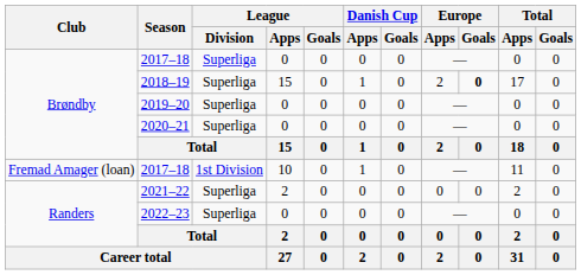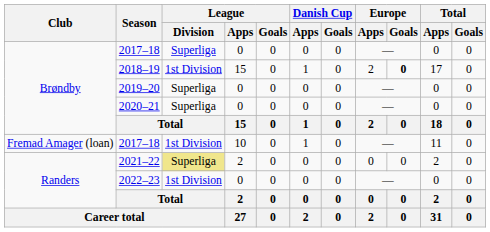2018–19 | League / Division: Superliga -> 1st Division
2021–22 | League / Division: no background -> khaki background
2022–23 | League / Division: Superliga -> 1st Division
